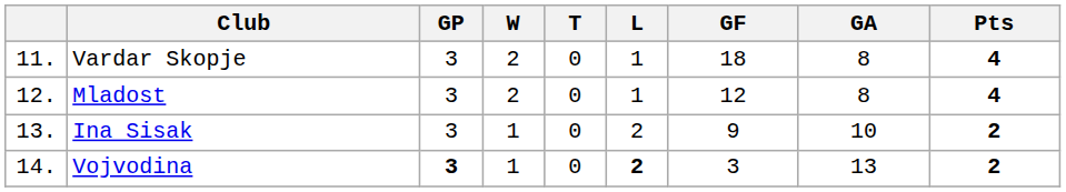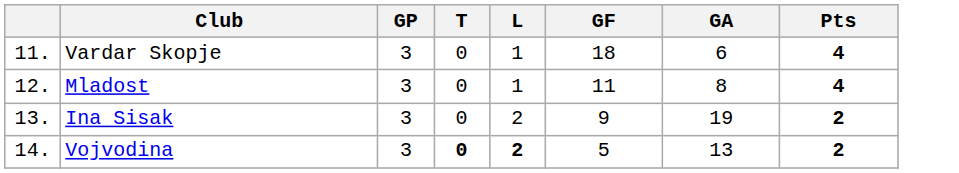- column: W | 2 | 2 | 1 | 1
Vardar Skopje | GA: 8 -> 6
Mladost | GF: 12 -> 11
Ina Sisak | GA: 10 -> 19
Vojvodina | GP: bold -> normal
Vojvodina | T: normal -> bold
Vojvodina | GF: 3 -> 5
